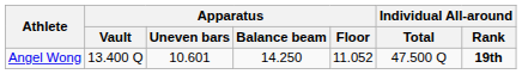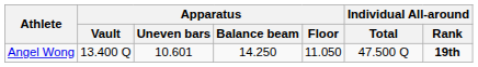Angel Wong | Apparatus / Floor: 11.052 -> 11.050
